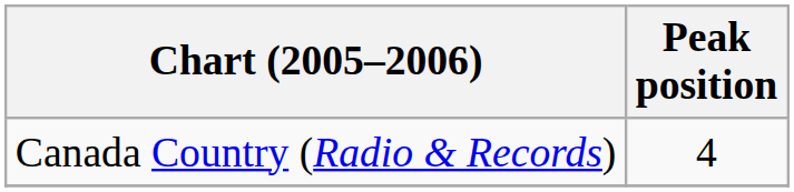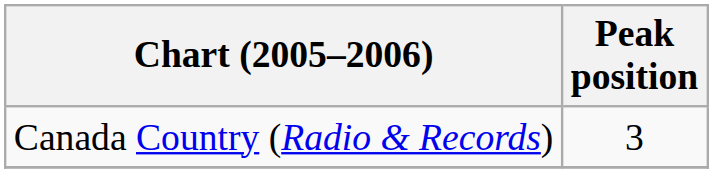Canada Country (Radio & Records) | Peak position: 4 -> 3
